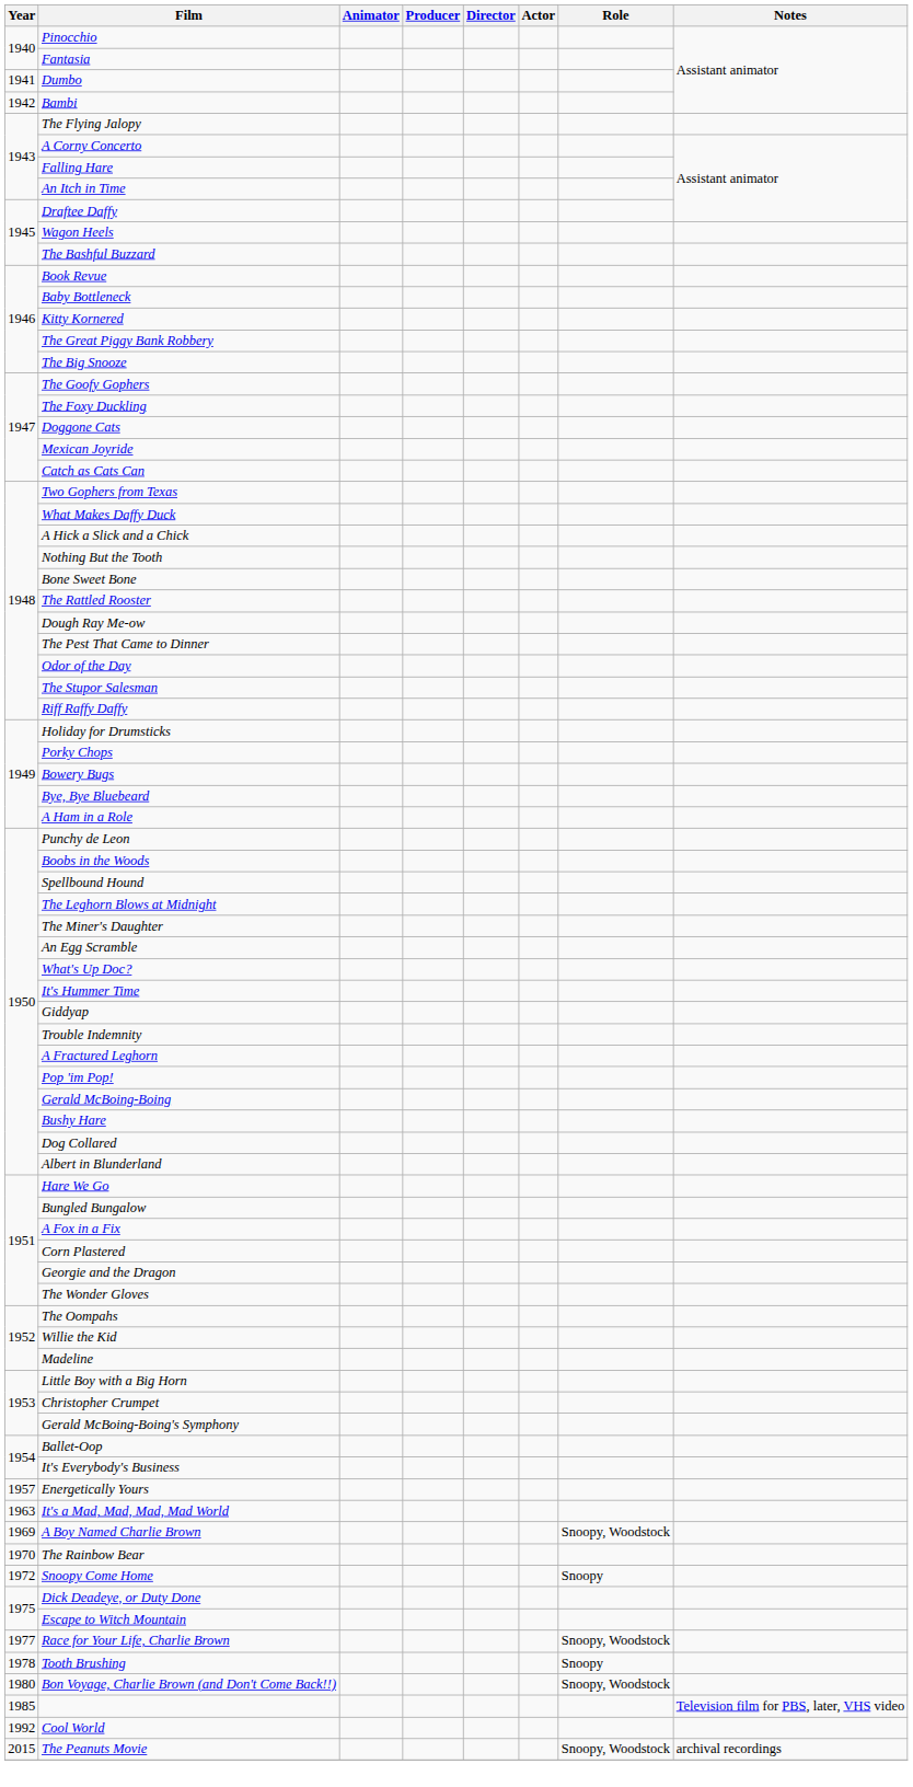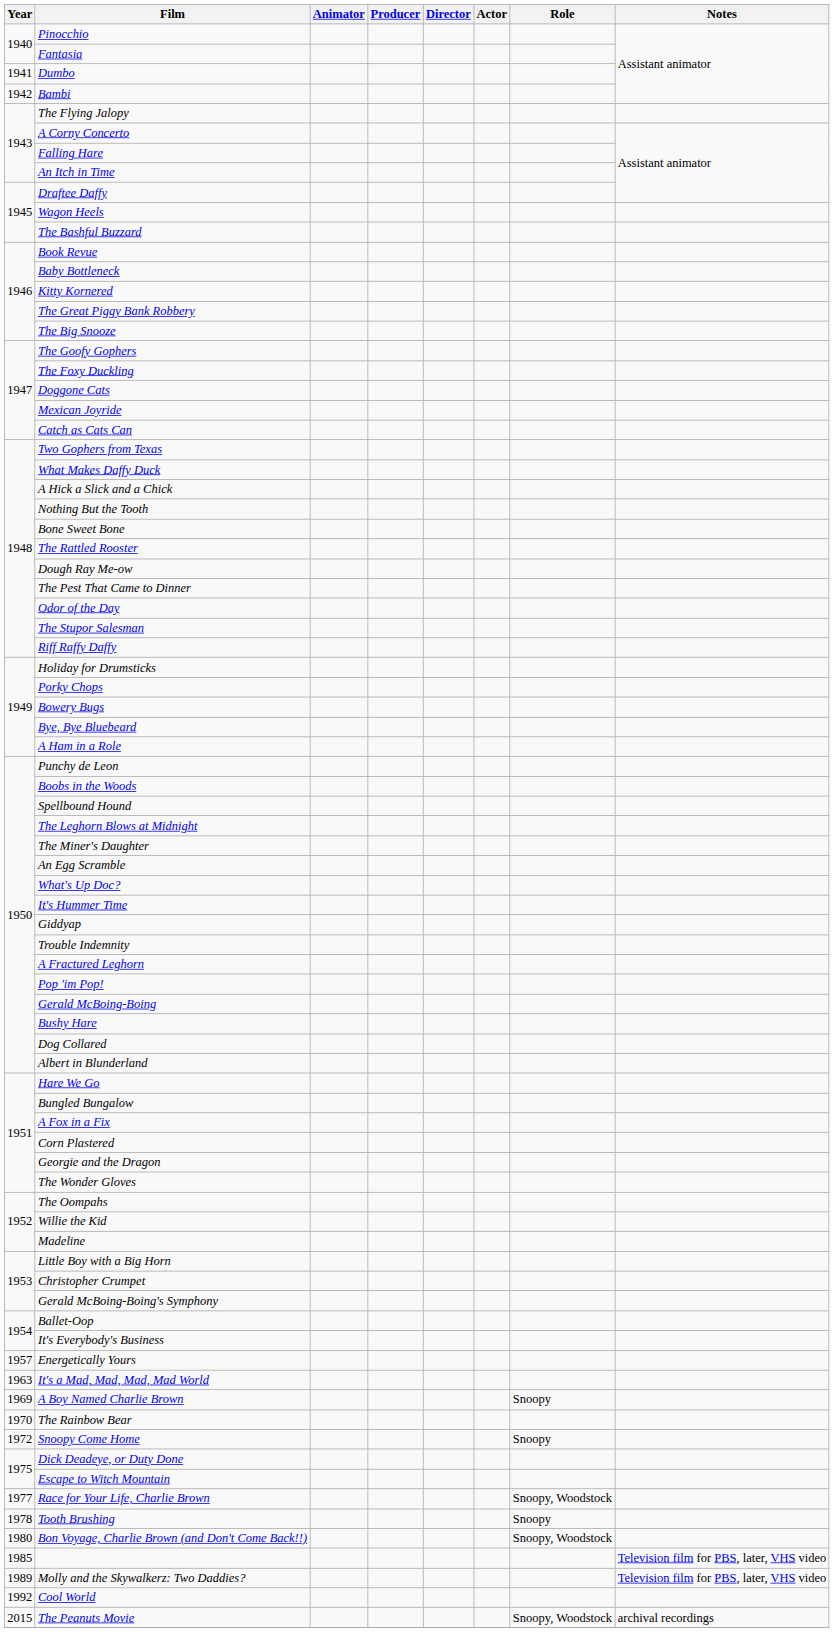A Boy Named Charlie Brown | Role: Snoopy, Woodstock -> Snoopy
+ row: 1989 | Molly and the Skywalkerz: Two Daddies? | Television film for PBS, later, VHS video
